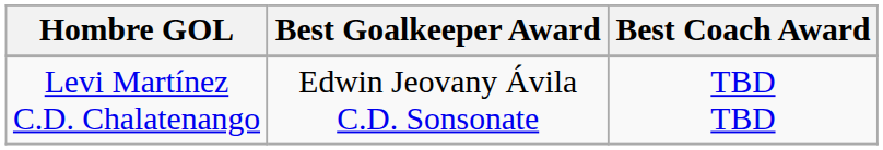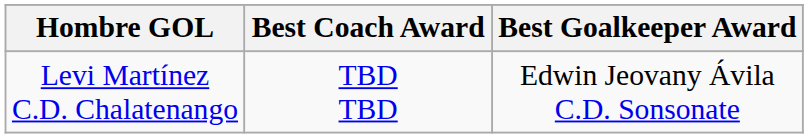columns swapped: Best Coach Award <-> Best Goalkeeper Award
